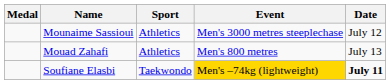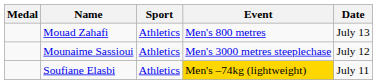rows swapped: Mounaime Sassioui <-> Mouad Zahafi
Soufiane Elasbi | Sport: Taekwondo -> Athletics
Soufiane Elasbi | Date: bold -> normal
